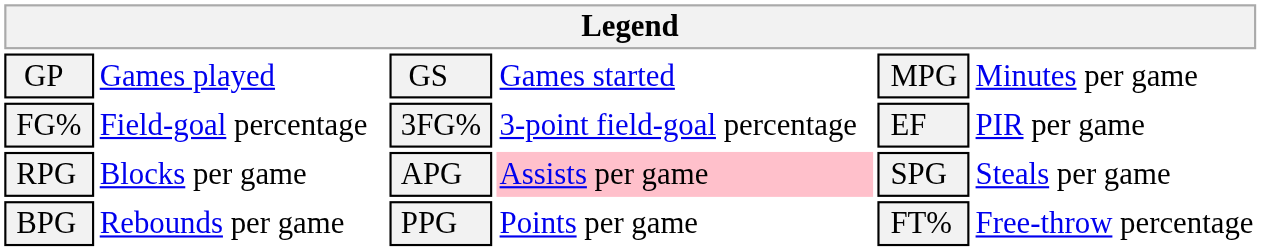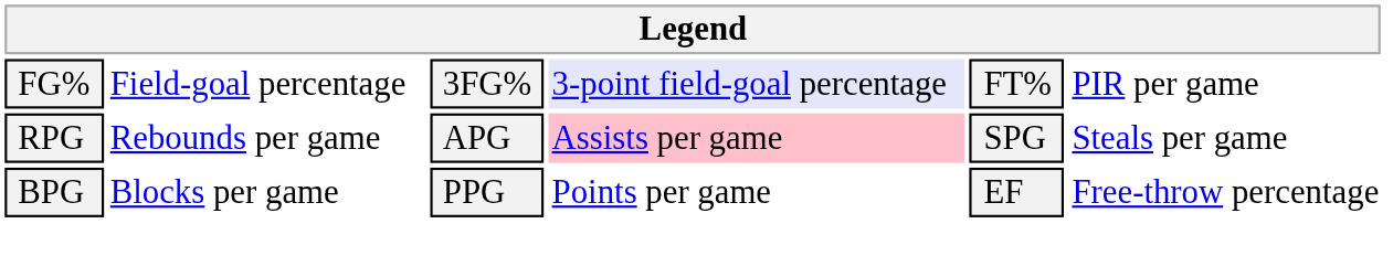- row: GP | Games played | GS | Games started | MPG | Minutes per game
FG% | column 4: no background -> lavender background
FG% | column 5: EF -> FT%
RPG | column 2: Blocks per game -> Rebounds per game
BPG | column 2: Rebounds per game -> Blocks per game
BPG | column 5: FT% -> EF
